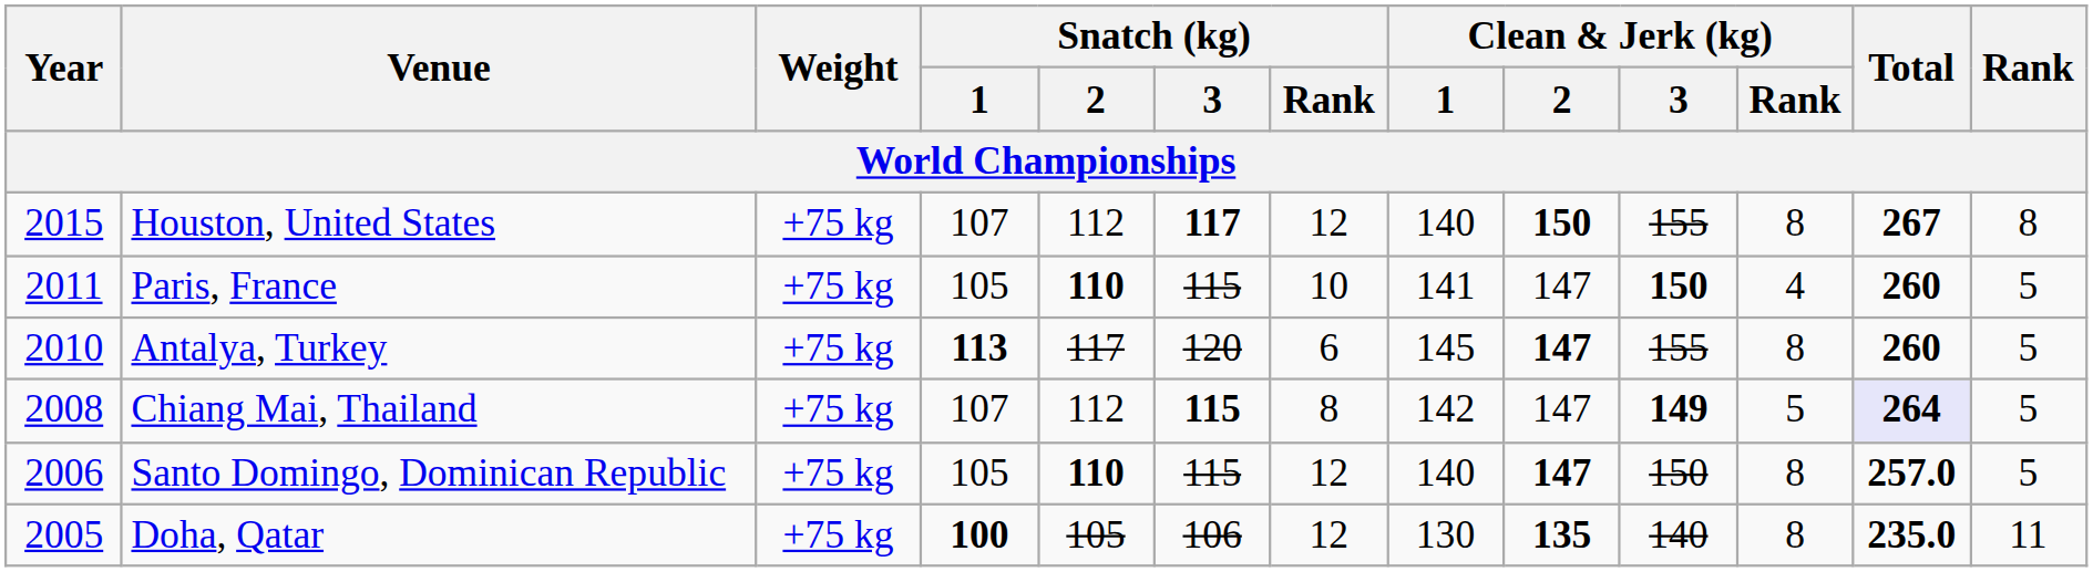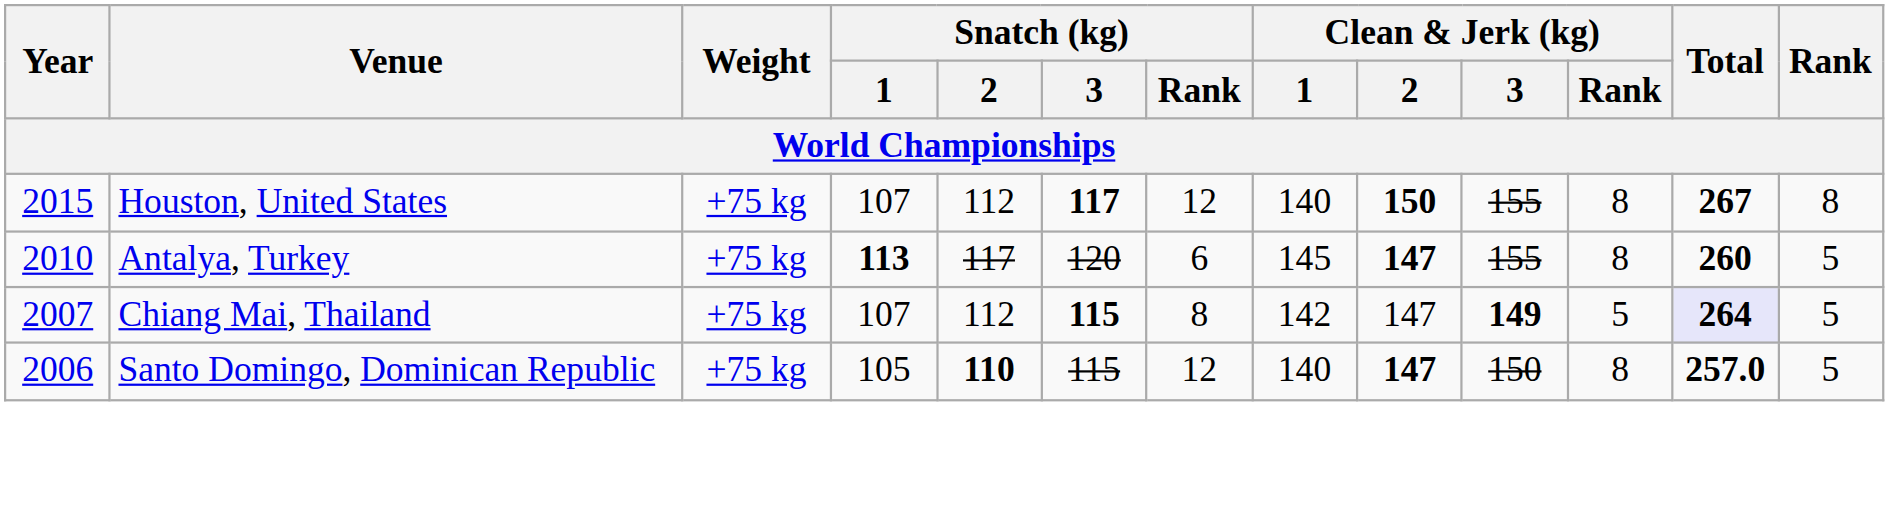- row: 2011 | Paris, France | +75 kg | 105 | 110 | 115 | 10 | 141 | 147 | 150 | 4 | 260 | 5
Chiang Mai, Thailand | Year: 2008 -> 2007
- row: 2005 | Doha, Qatar | +75 kg | 100 | 105 | 106 | 12 | 130 | 135 | 140 | 8 | 235.0 | 11
